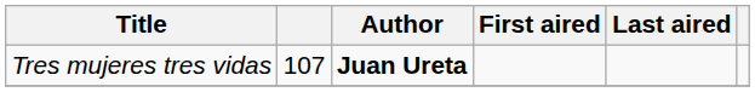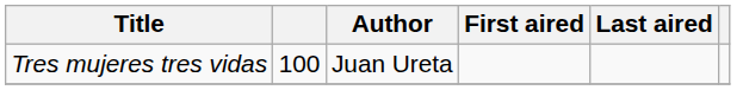Tres mujeres tres vidas | column 2: 107 -> 100
Tres mujeres tres vidas | Author: bold -> normal
